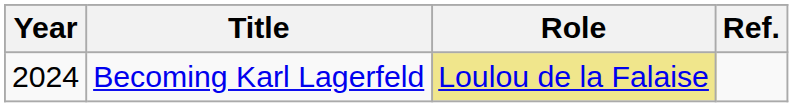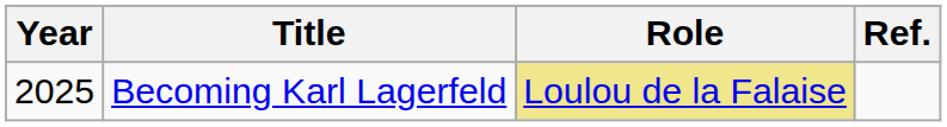Becoming Karl Lagerfeld | Year: 2024 -> 2025
